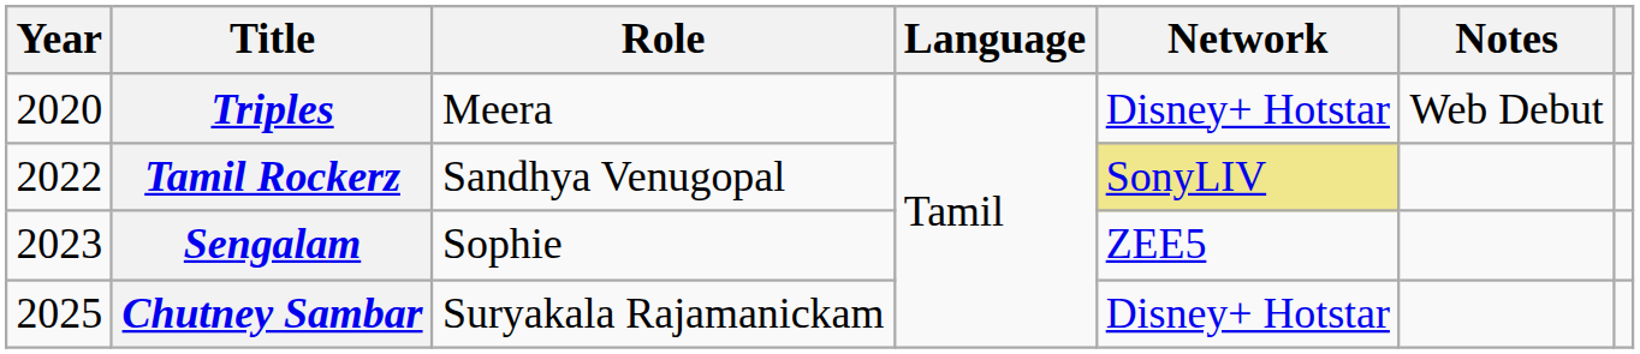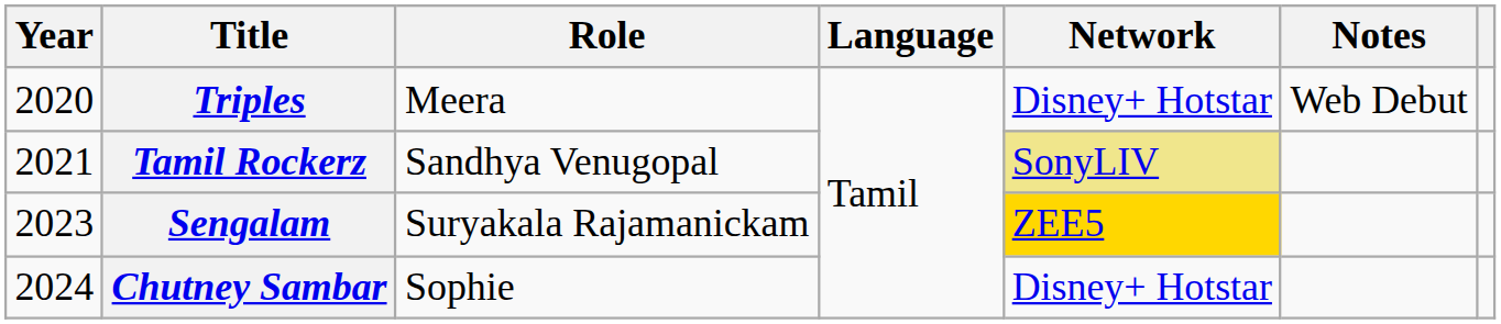Tamil Rockerz | Year: 2022 -> 2021
Sengalam | Role: Sophie -> Suryakala Rajamanickam
Sengalam | Network: no background -> gold background
Chutney Sambar | Year: 2025 -> 2024
Chutney Sambar | Role: Suryakala Rajamanickam -> Sophie
